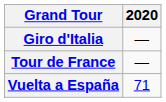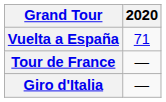rows swapped: Giro d'Italia <-> Vuelta a España
